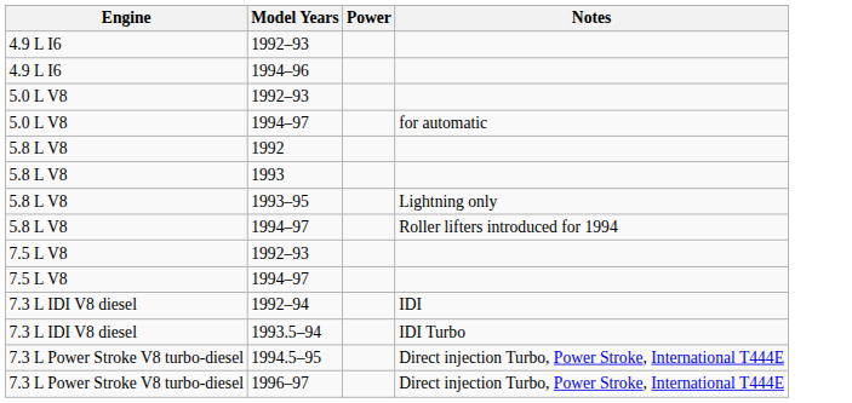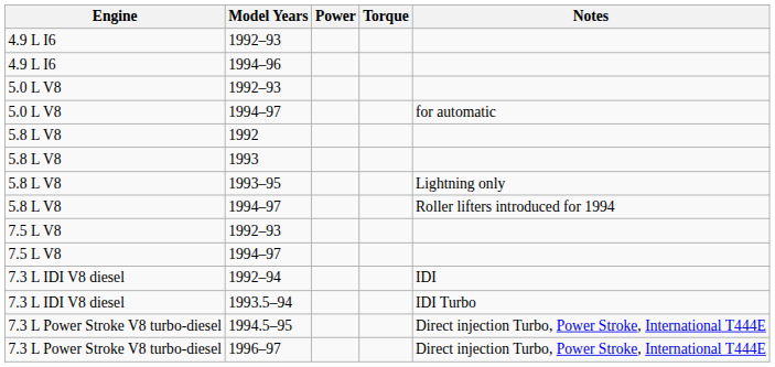+ column: Torque
